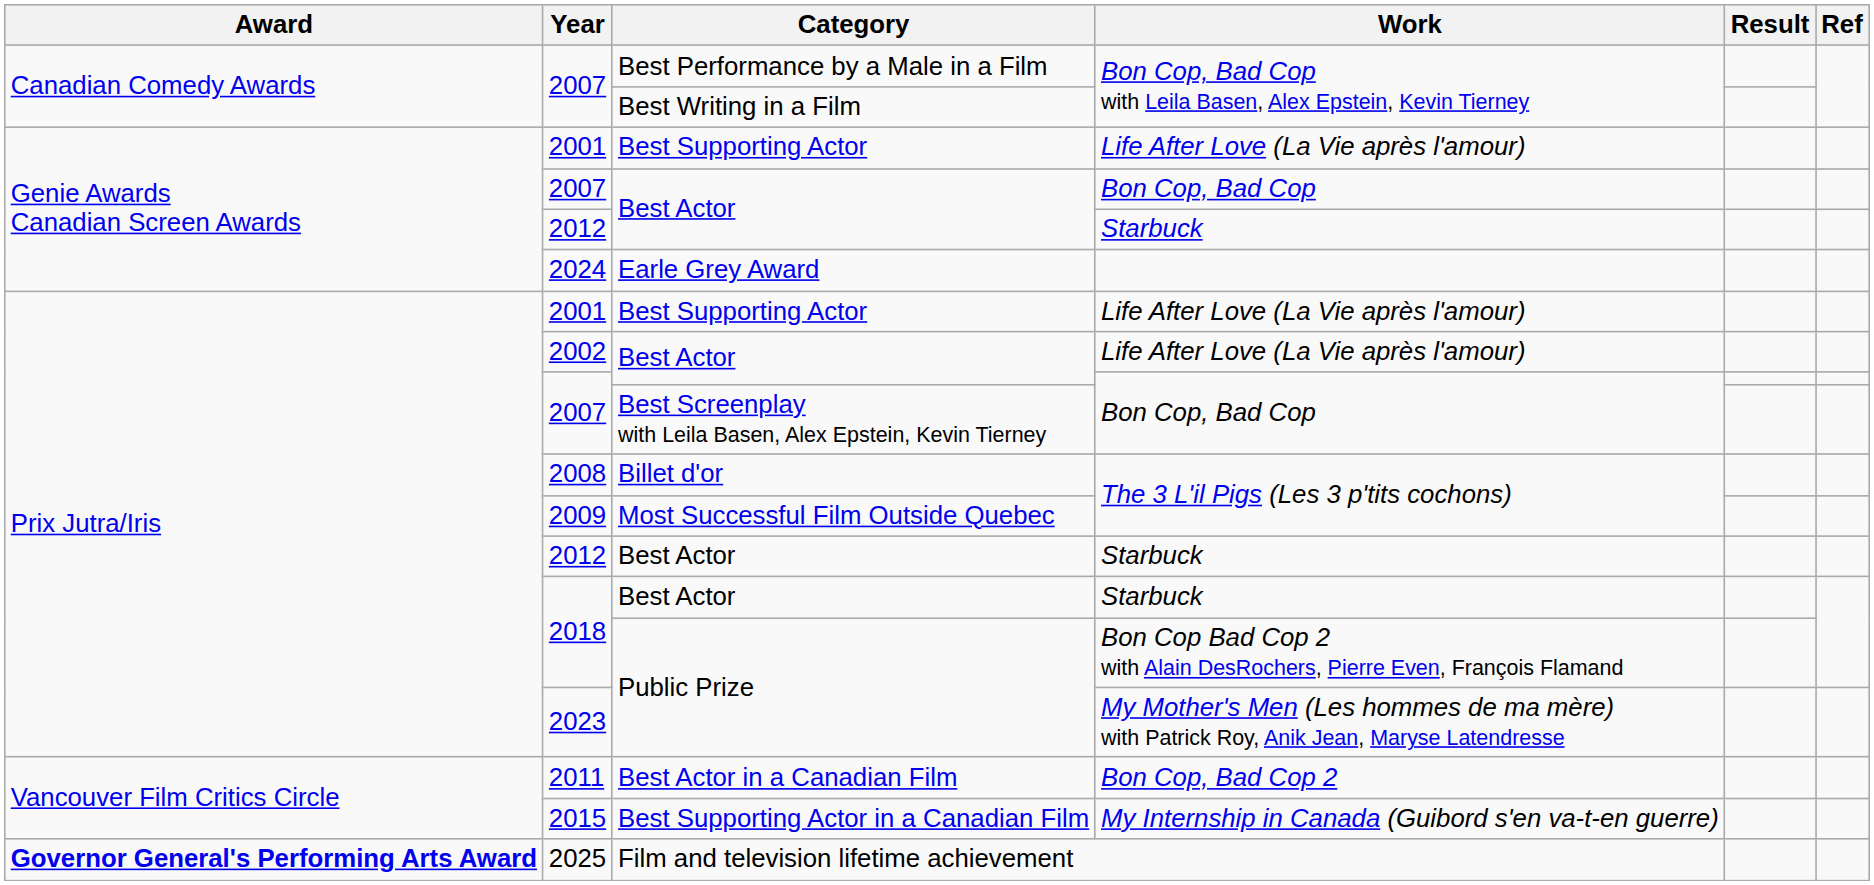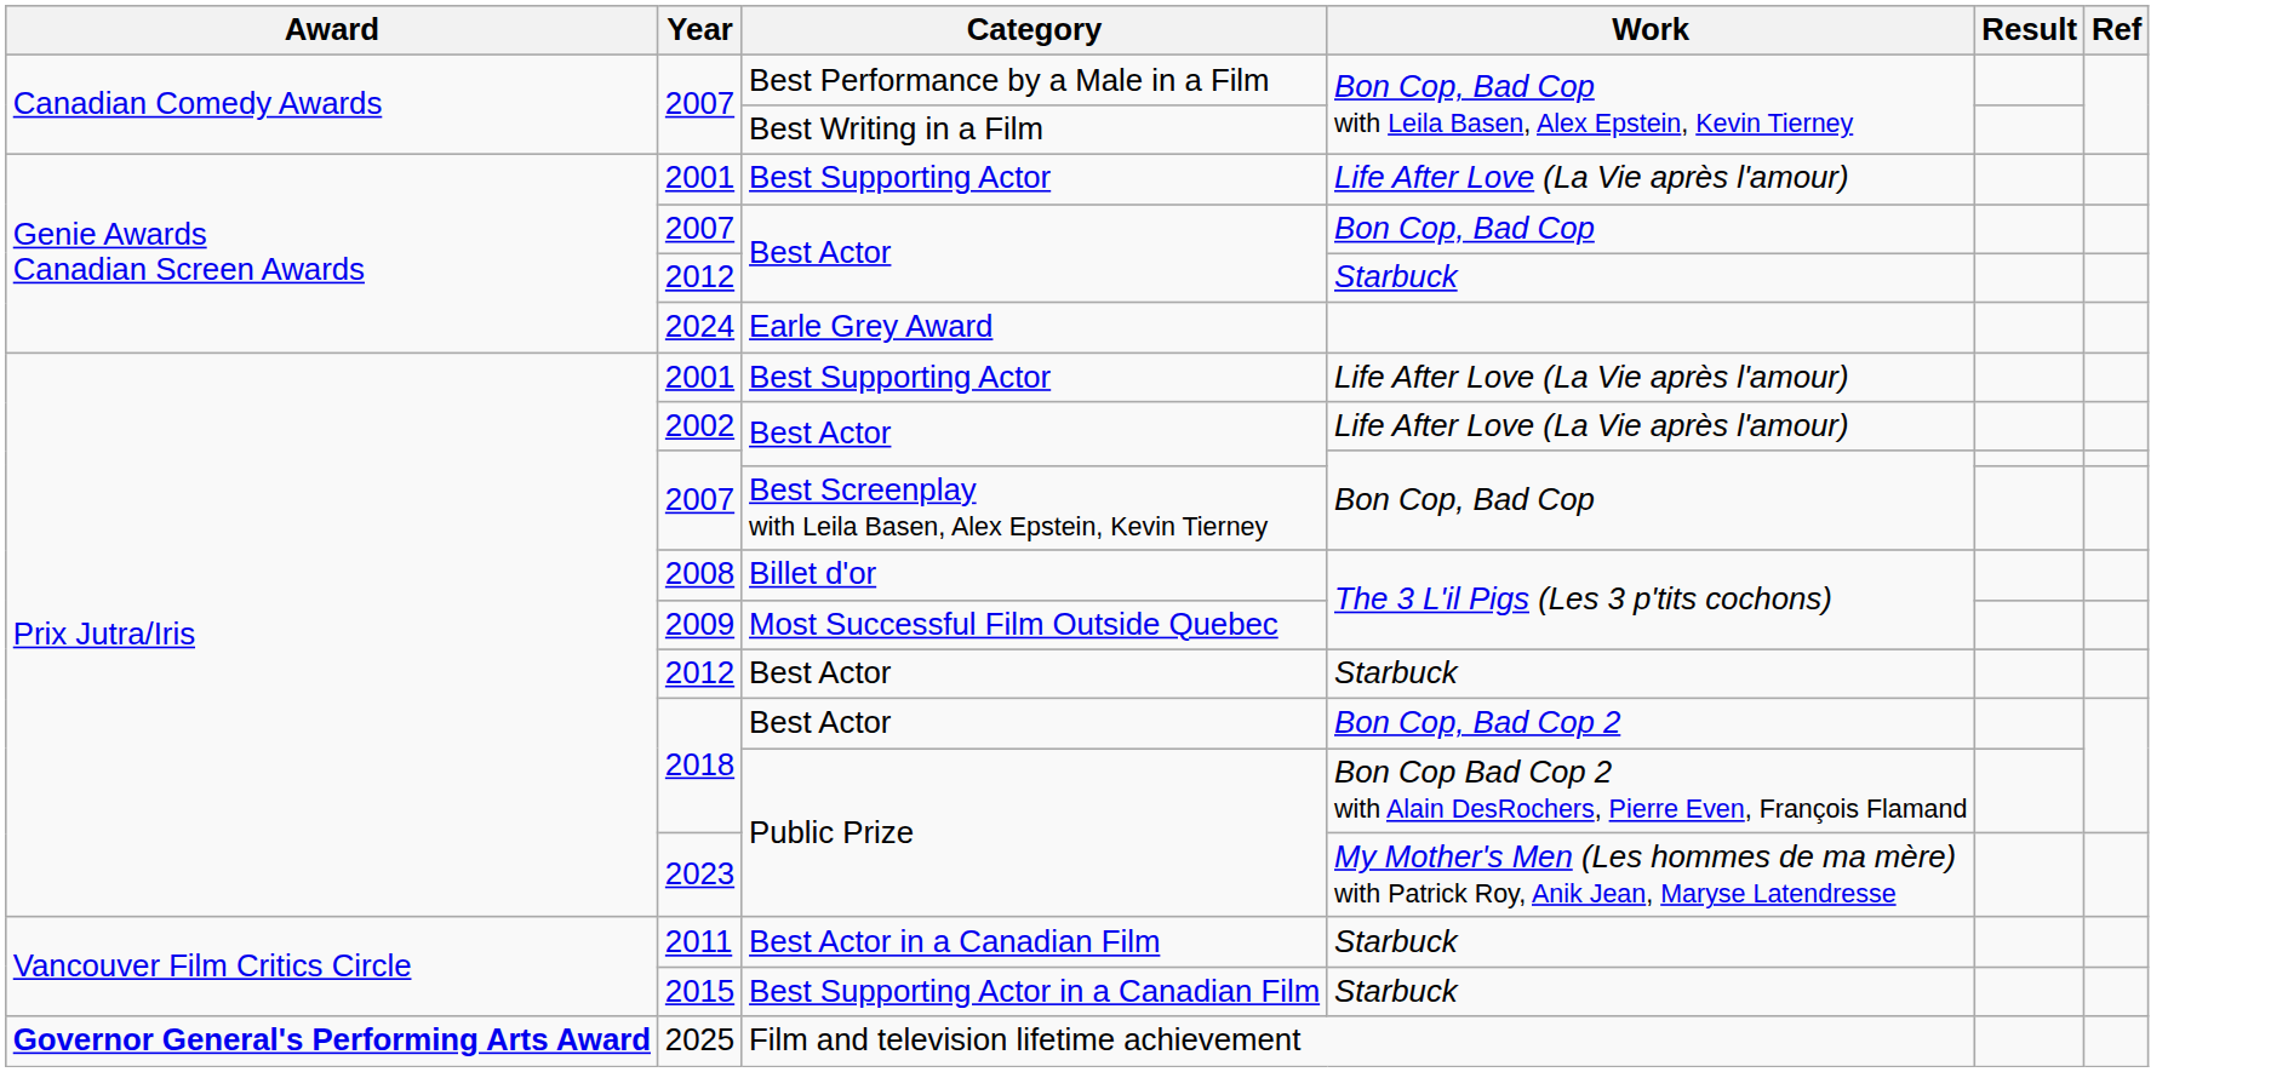2018 / Best Actor | Work: Starbuck -> Bon Cop, Bad Cop 2
2011 | Work: Bon Cop, Bad Cop 2 -> Starbuck
2015 | Work: My Internship in Canada (Guibord s'en va-t-en guerre) -> Starbuck
